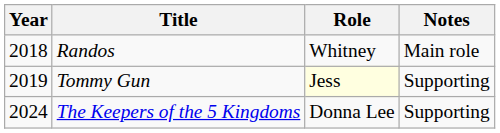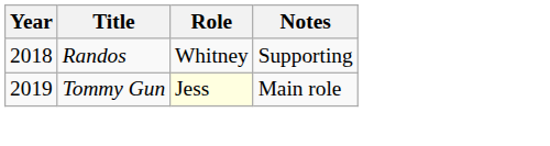Randos | Notes: Main role -> Supporting
Tommy Gun | Notes: Supporting -> Main role
- row: 2024 | The Keepers of the 5 Kingdoms | Donna Lee | Supporting
